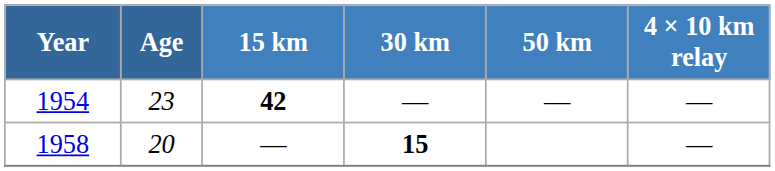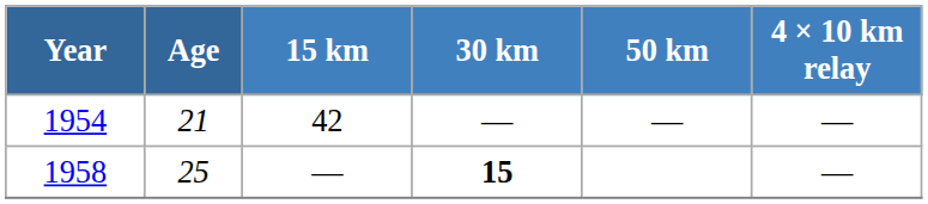1954 | Age: 23 -> 21
1954 | 15 km: bold -> normal
1958 | Age: 20 -> 25
